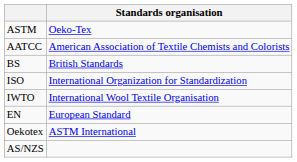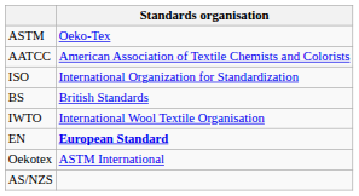rows swapped: BS <-> ISO
EN | Standards organisation: normal -> bold
